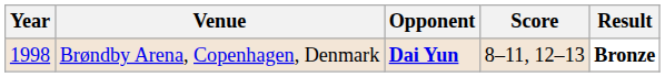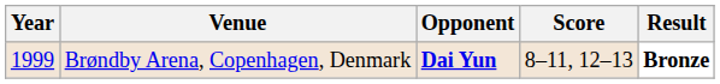Brøndby Arena, Copenhagen, Denmark | Year: 1998 -> 1999
